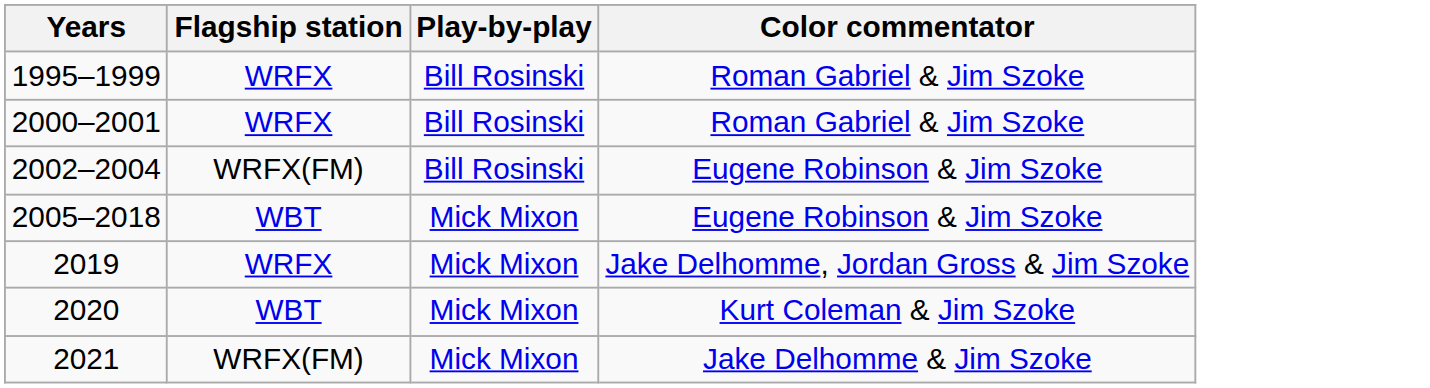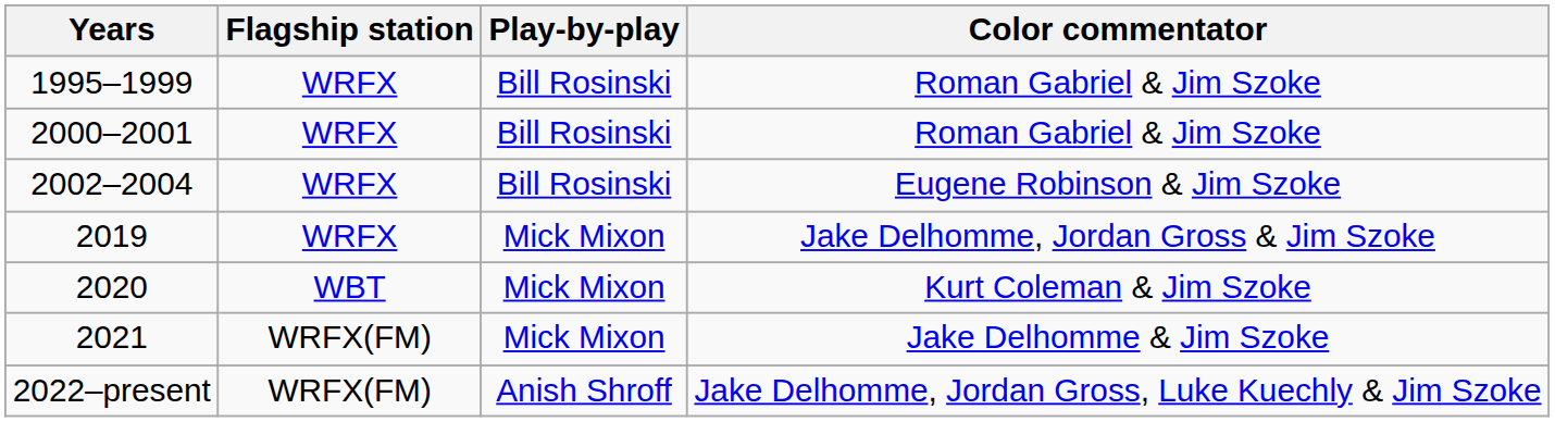2002–2004 | Flagship station: WRFX(FM) -> WRFX
- row: 2005–2018 | WBT | Mick Mixon | Eugene Robinson & Jim Szoke
+ row: 2022–present | WRFX(FM) | Anish Shroff | Jake Delhomme, Jordan Gross, Luke Kuechly & Jim Szoke
